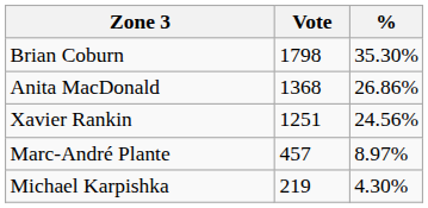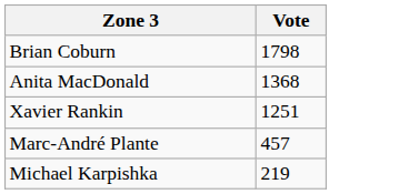- column: % | 35.30% | 26.86% | 24.56% | 8.97% | 4.30%
